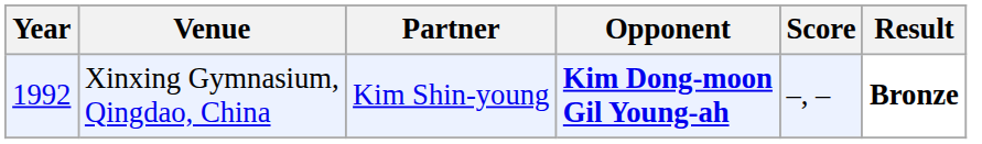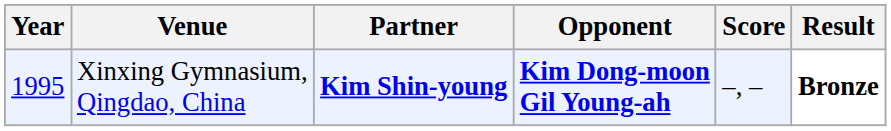Xinxing Gymnasium, Qingdao, China | Year: 1992 -> 1995
Xinxing Gymnasium, Qingdao, China | Partner: normal -> bold
